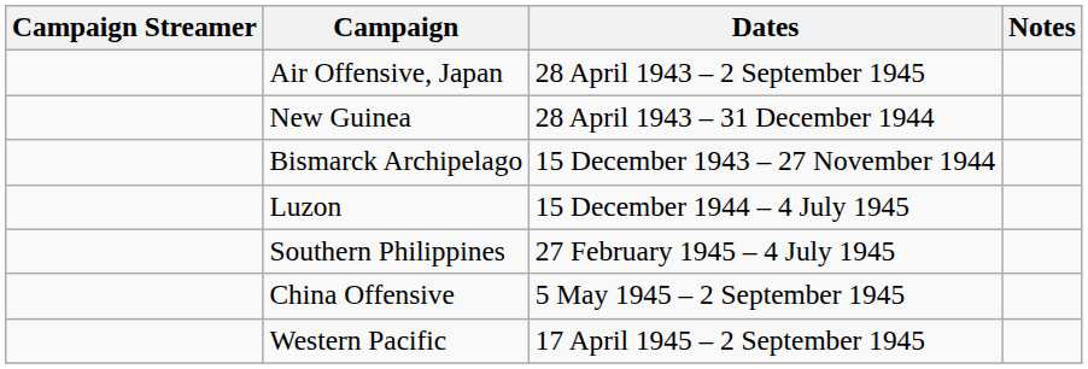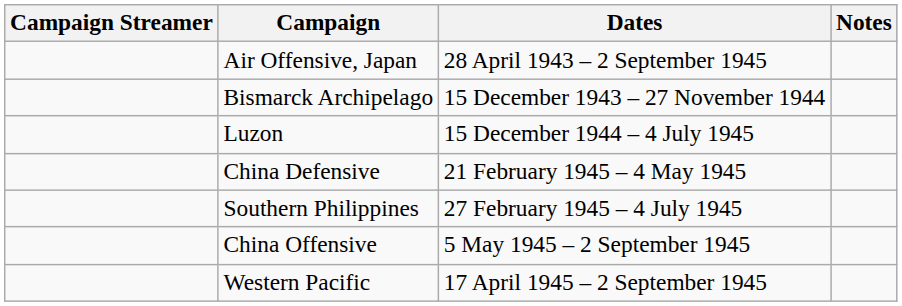- row: New Guinea | 28 April 1943 – 31 December 1944
+ row: China Defensive | 21 February 1945 – 4 May 1945
